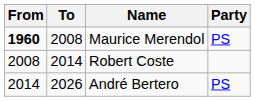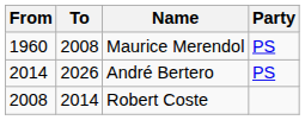Maurice Merendol | From: bold -> normal
rows swapped: Robert Coste <-> André Bertero
